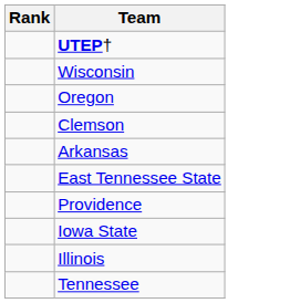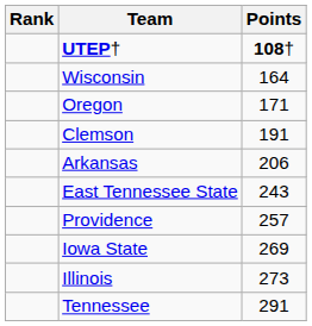+ column: Points | 108† | 164 | 171 | 191 | 206 | 243 | 257 | 269 | 273 | 291
